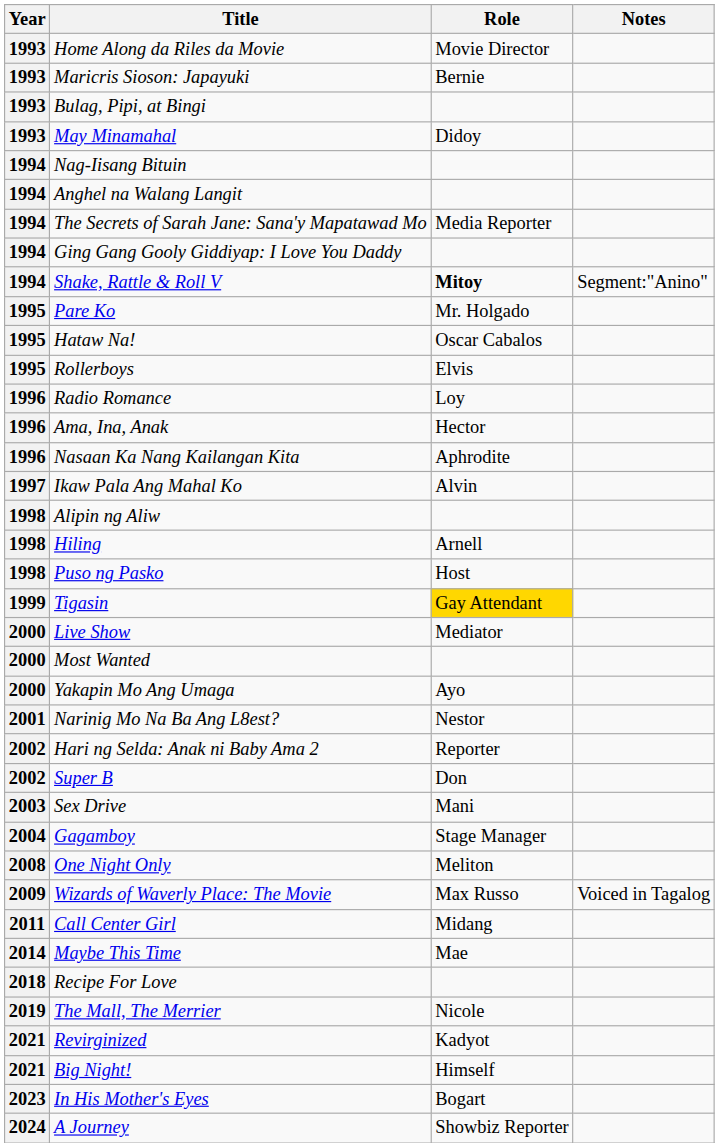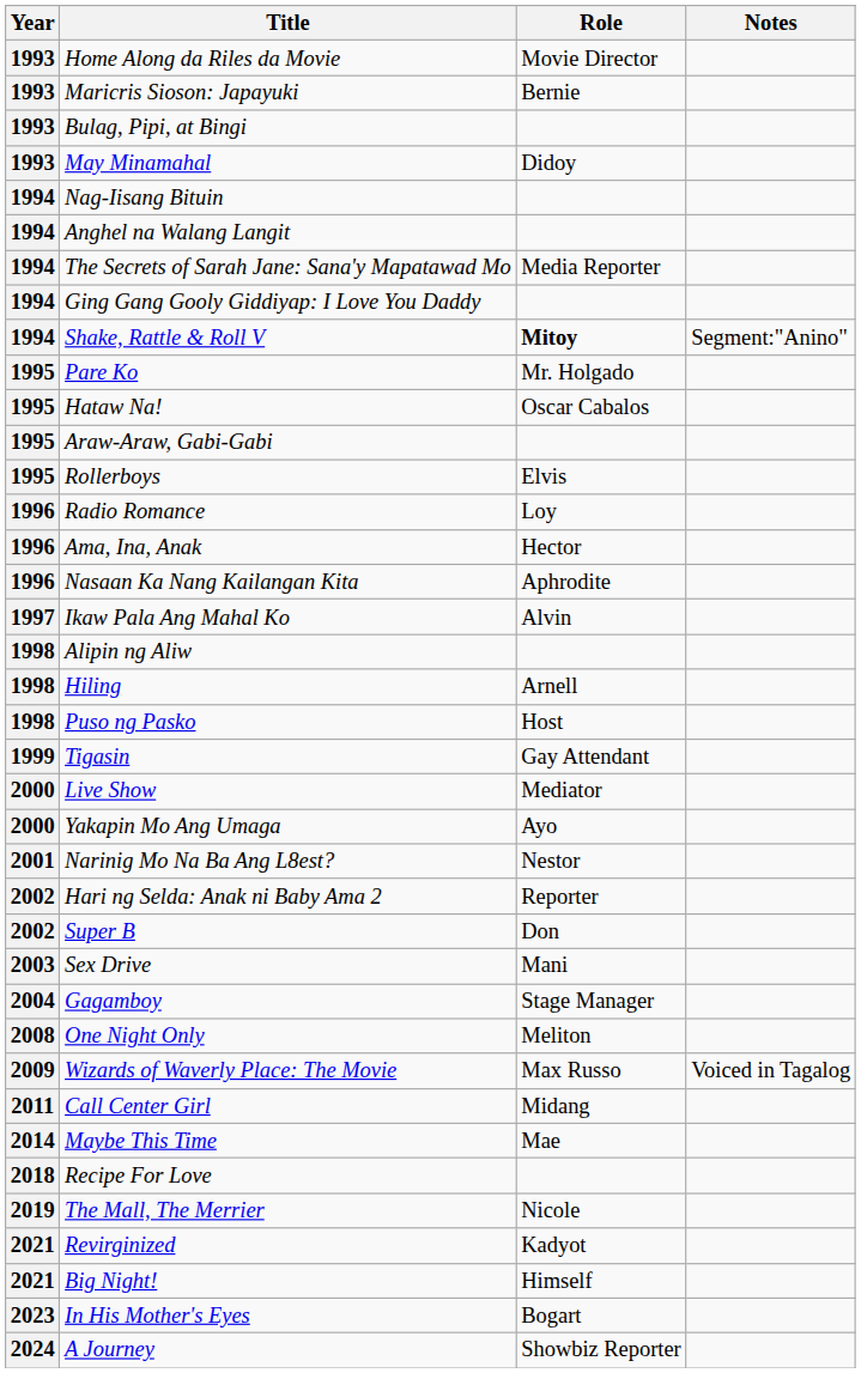+ row: 1995 | Araw-Araw, Gabi-Gabi
Tigasin | Role: gold background -> no background
- row: 2000 | Most Wanted
